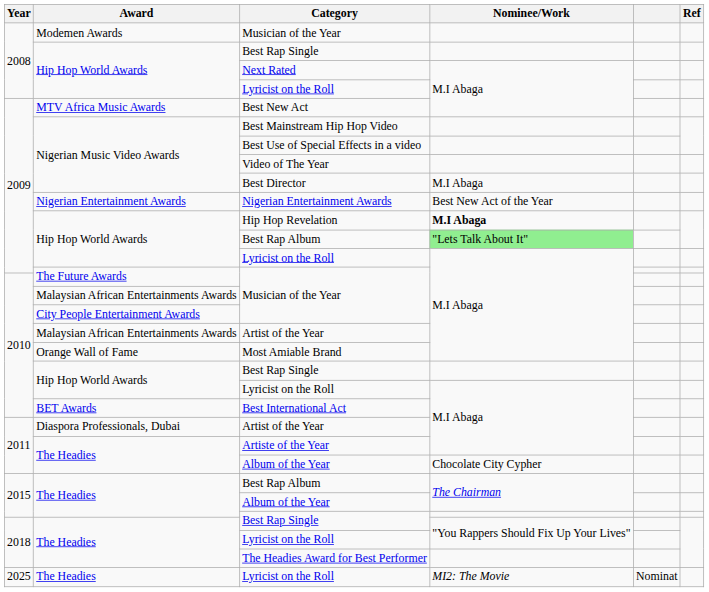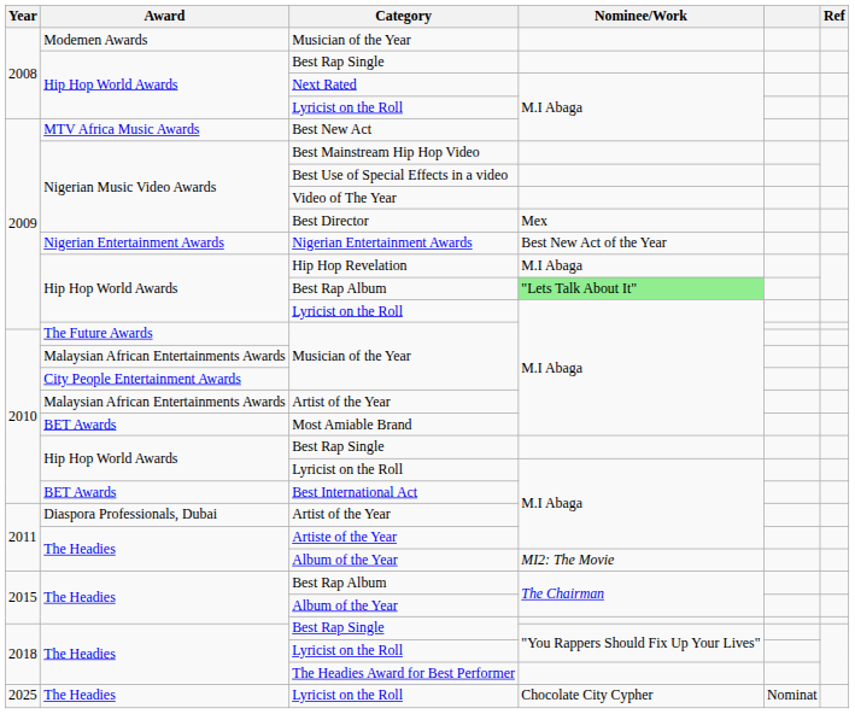Best Director | Nominee/Work: M.I Abaga -> Mex
Hip Hop Revelation | Nominee/Work: bold -> normal
Most Amiable Brand | Award: Orange Wall of Fame -> BET Awards
2011 / Album of the Year | Nominee/Work: Chocolate City Cypher -> MI2: The Movie
2025 / Lyricist on the Roll | Nominee/Work: MI2: The Movie -> Chocolate City Cypher
